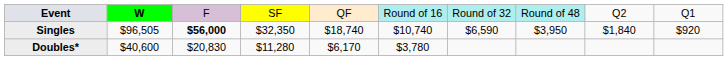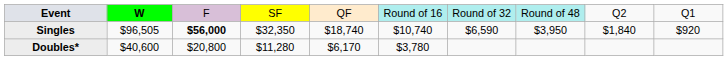Doubles* | column 3: $20,830 -> $20,800
